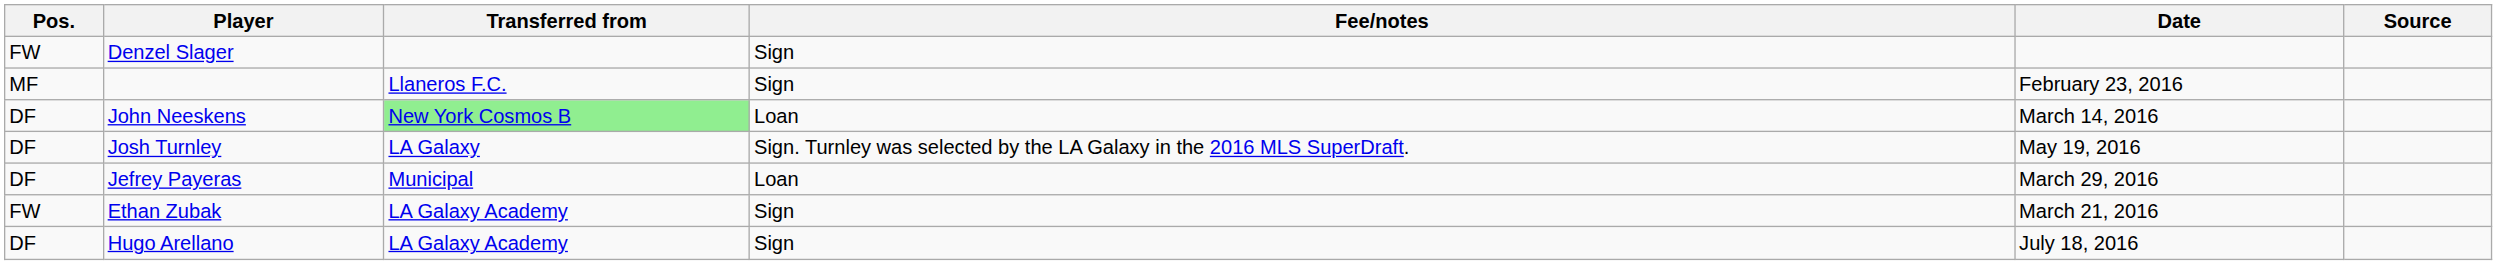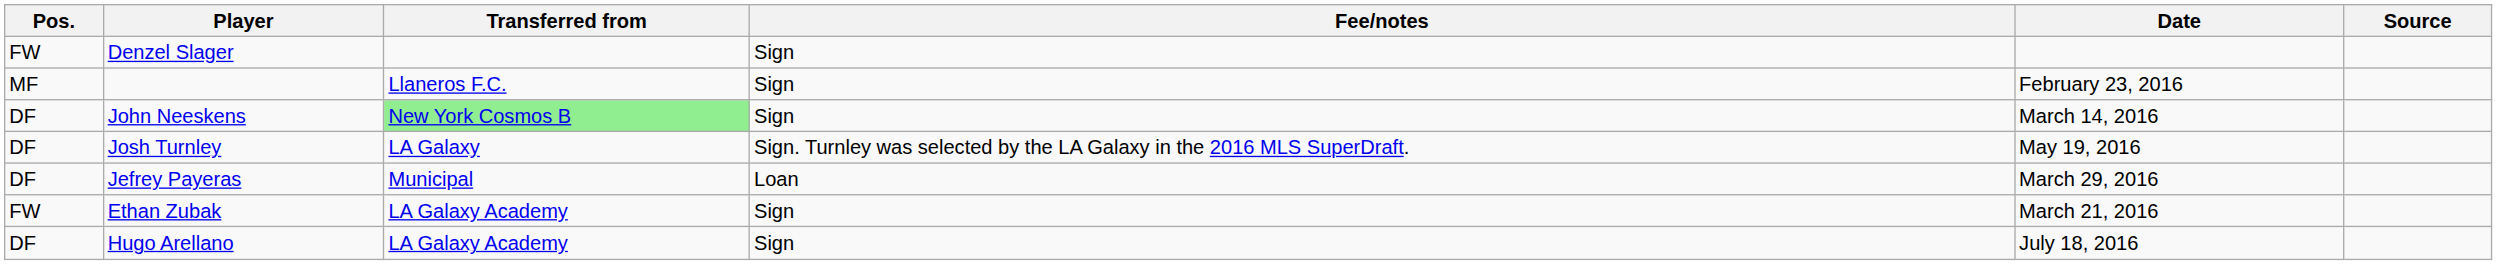John Neeskens | Fee/notes: Loan -> Sign
